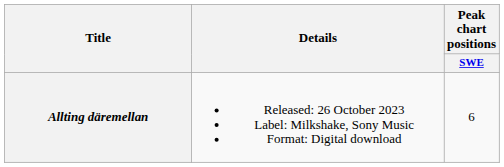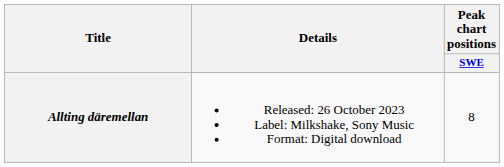Allting däremellan | Peak chart positions / SWE: 6 -> 8
